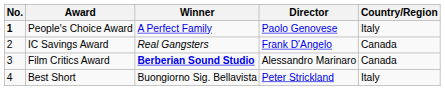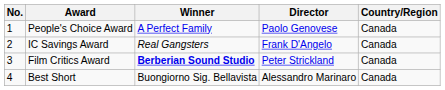People's Choice Award | No.: bold -> normal
People's Choice Award | Country/Region: Italy -> Canada
Film Critics Award | Director: Alessandro Marinaro -> Peter Strickland
Best Short | Director: Peter Strickland -> Alessandro Marinaro
Best Short | Country/Region: Italy -> Canada
